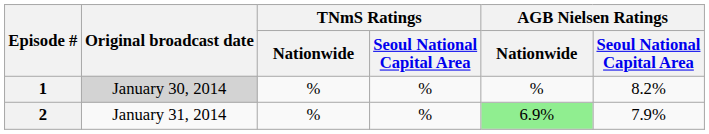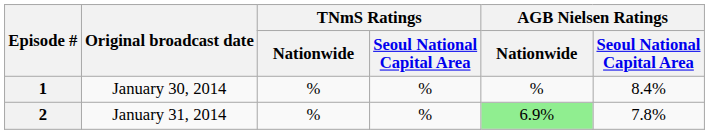1 | Original broadcast date: lightgrey background -> no background
1 | AGB Nielsen Ratings / Seoul National Capital Area: 8.2% -> 8.4%
2 | AGB Nielsen Ratings / Seoul National Capital Area: 7.9% -> 7.8%
